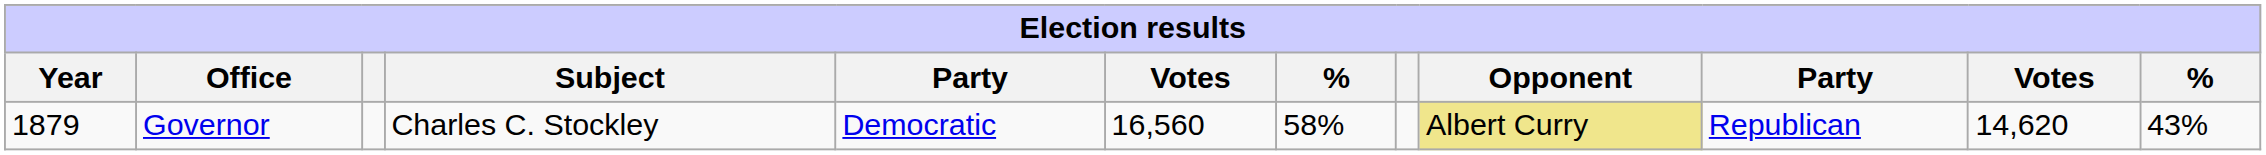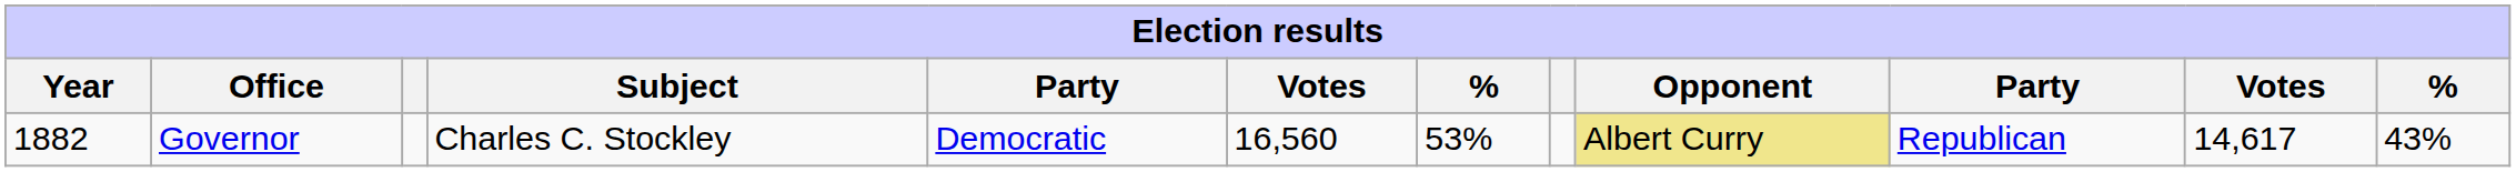Governor | Year: 1879 -> 1882
Governor | column 7: 58% -> 53%
Governor | column 11: 14,620 -> 14,617
